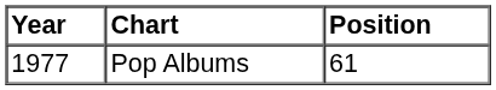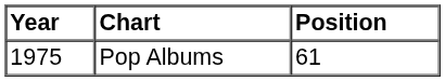Pop Albums | Year: 1977 -> 1975
